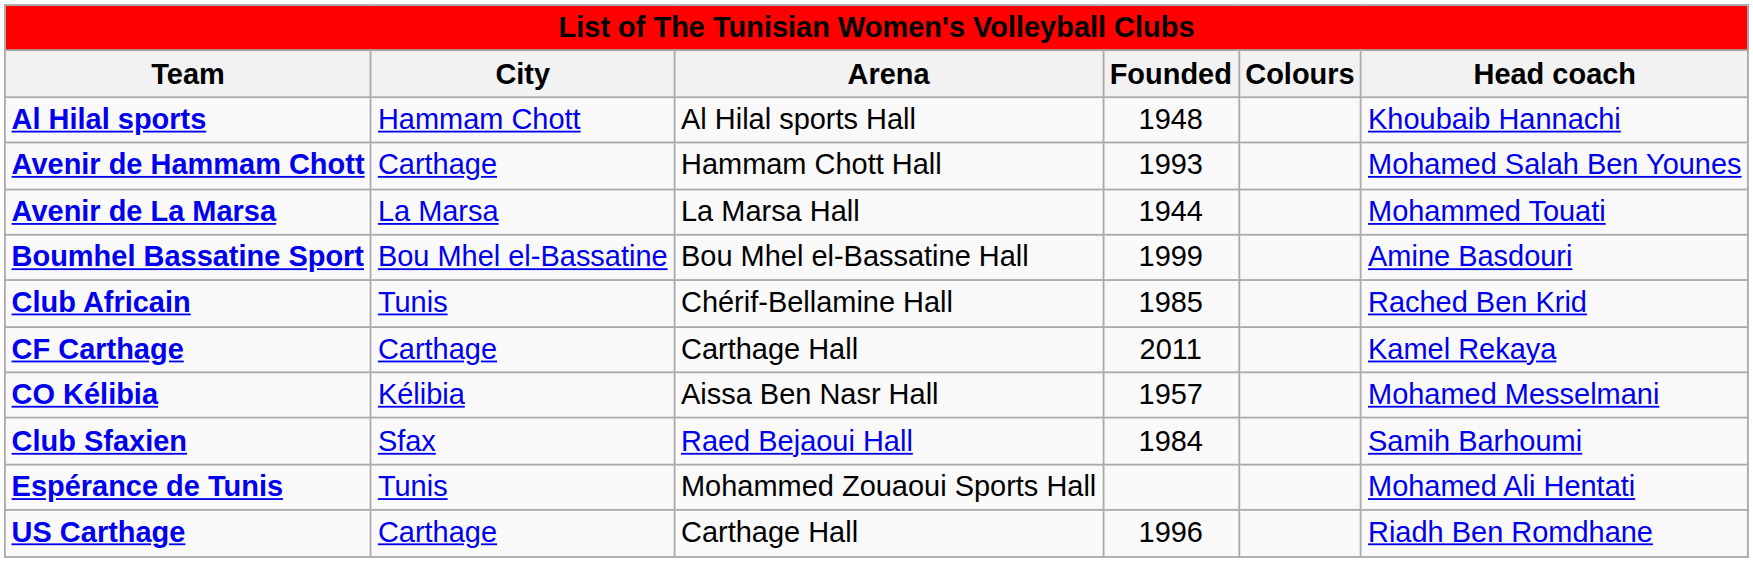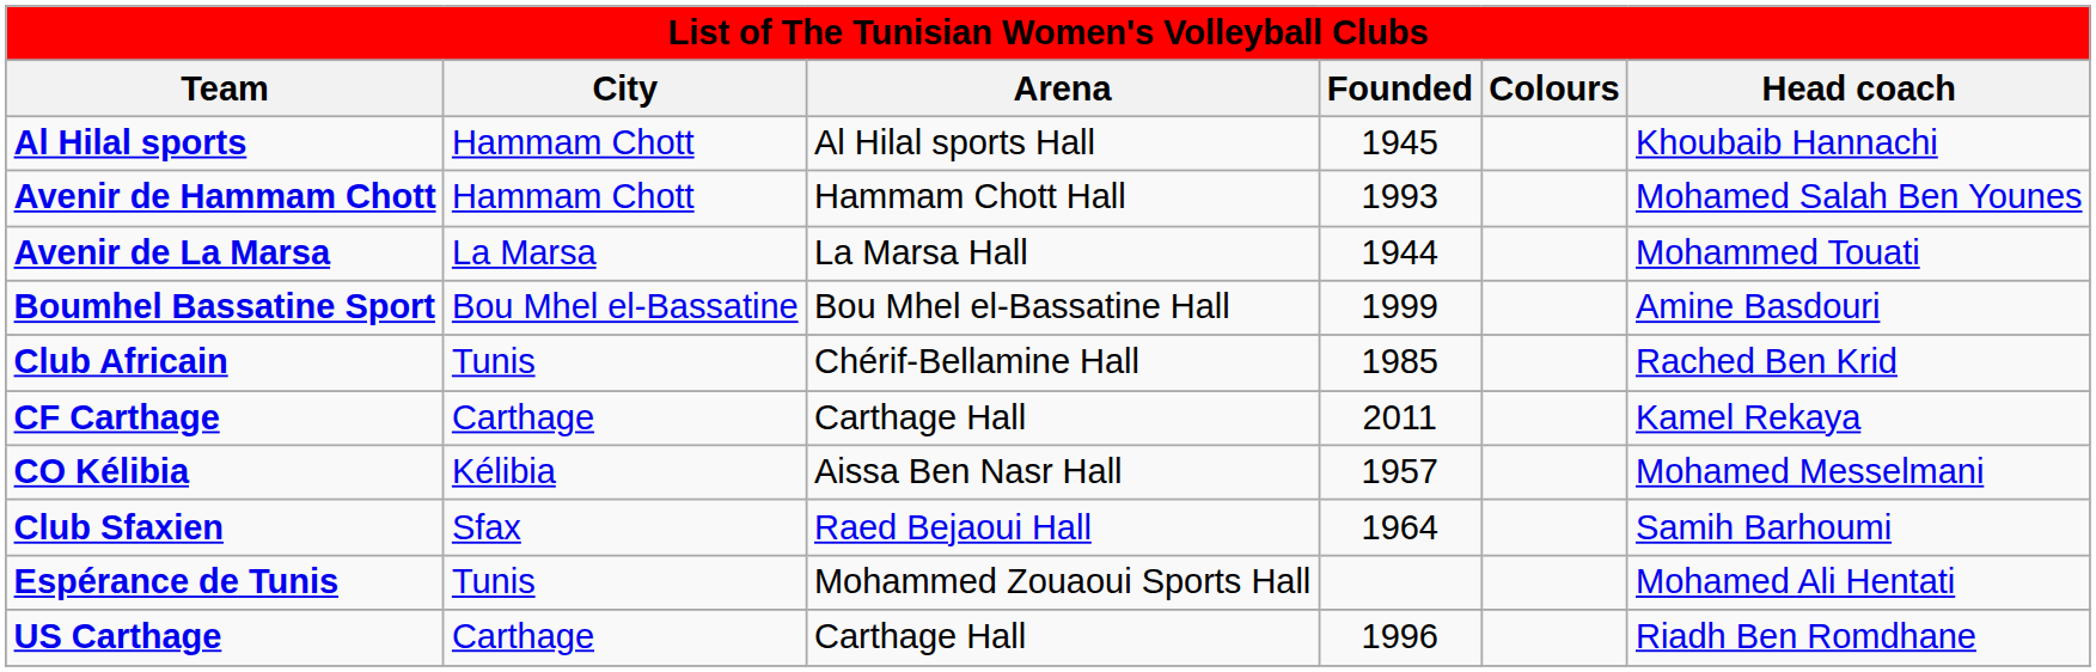Al Hilal sports | Founded: 1948 -> 1945
Avenir de Hammam Chott | City: Carthage -> Hammam Chott
Club Sfaxien | Founded: 1984 -> 1964
